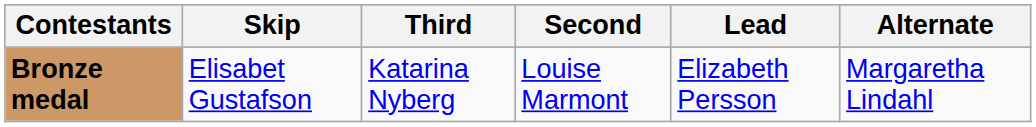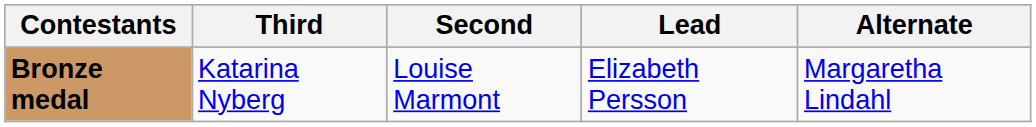- column: Skip | Elisabet Gustafson
